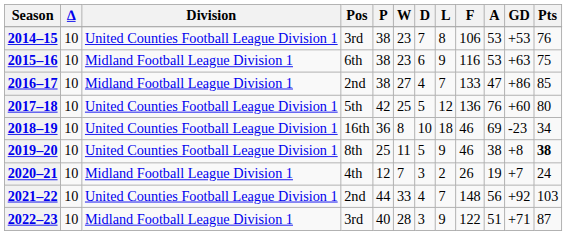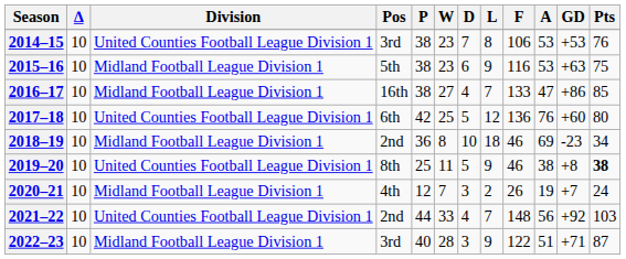2015–16 | Pos: 6th -> 5th
2016–17 | Pos: 2nd -> 16th
2017–18 | Pos: 5th -> 6th
2018–19 | Division: United Counties Football League Division 1 -> Midland Football League Division 1
2018–19 | Pos: 16th -> 2nd
